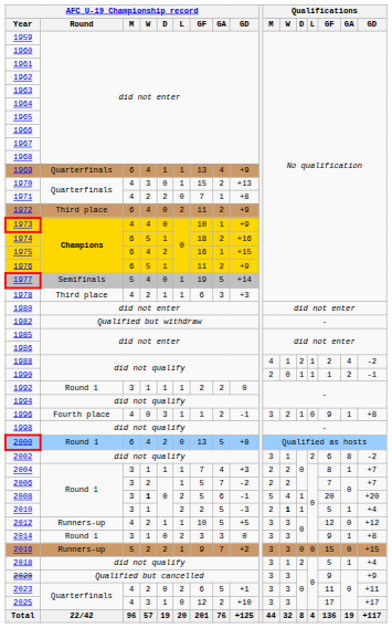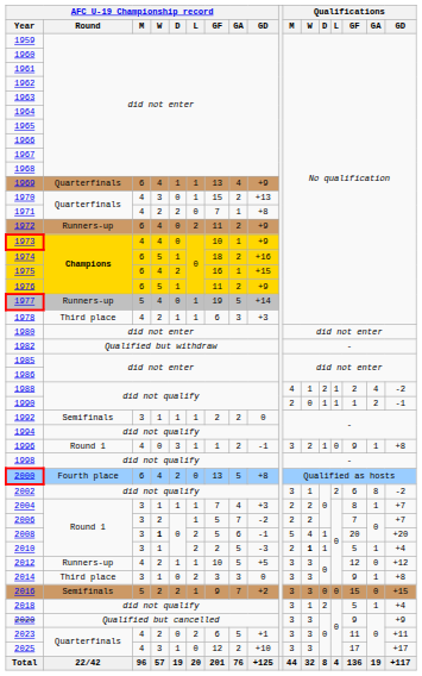1972 | AFC U-19 Championship record / Round: Third place -> Runners-up
1977 | AFC U-19 Championship record / Round: Semifinals -> Runners-up
1992 | AFC U-19 Championship record / Round: Round 1 -> Semifinals
1996 | AFC U-19 Championship record / Round: Fourth place -> Round 1
2000 | AFC U-19 Championship record / Round: Round 1 -> Fourth place
2014 | AFC U-19 Championship record / Round: Round 1 -> Third place
2016 | AFC U-19 Championship record / Round: Runners-up -> Semifinals
